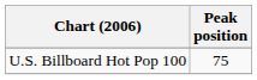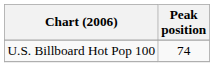U.S. Billboard Hot Pop 100 | Peak position: 75 -> 74
